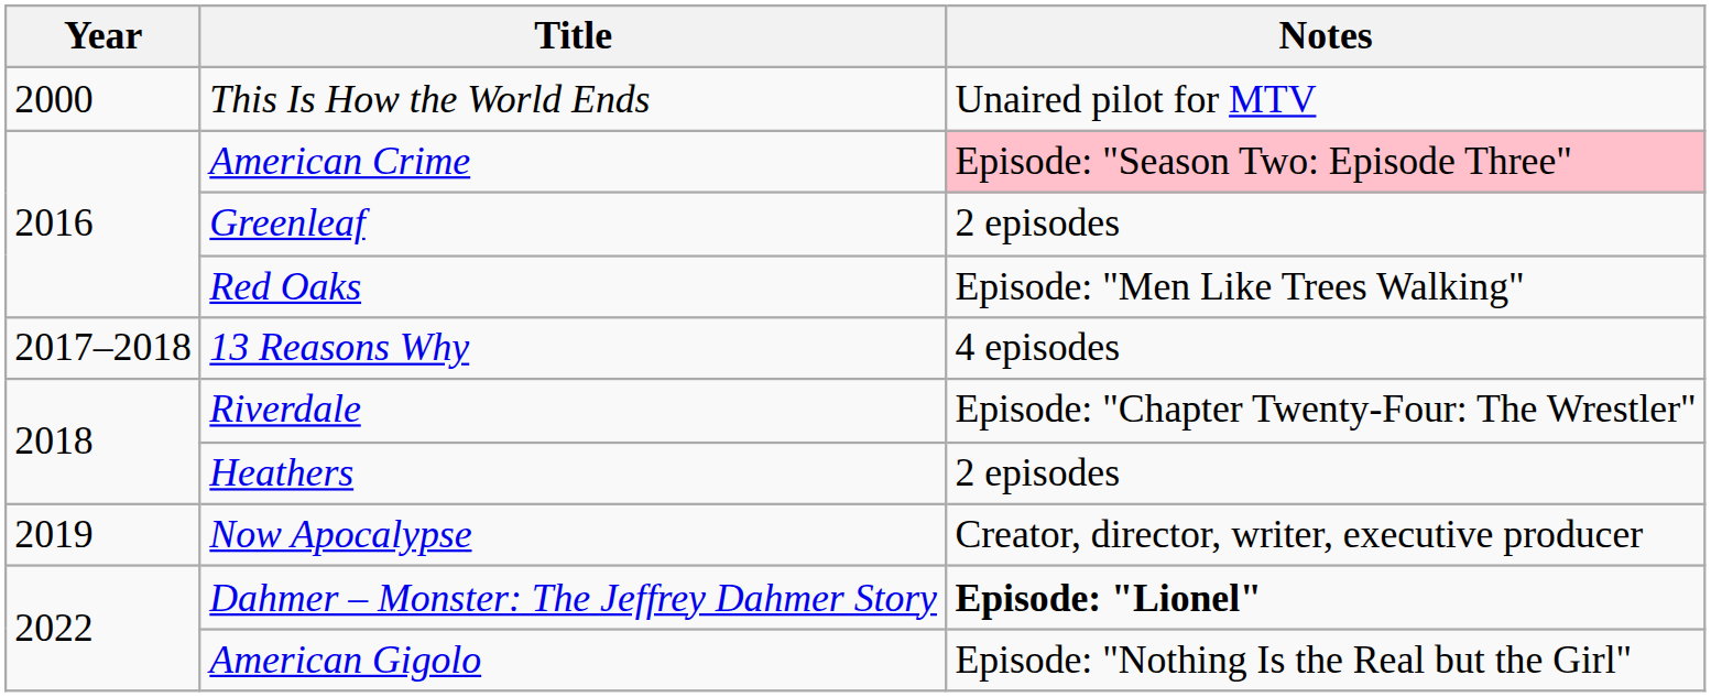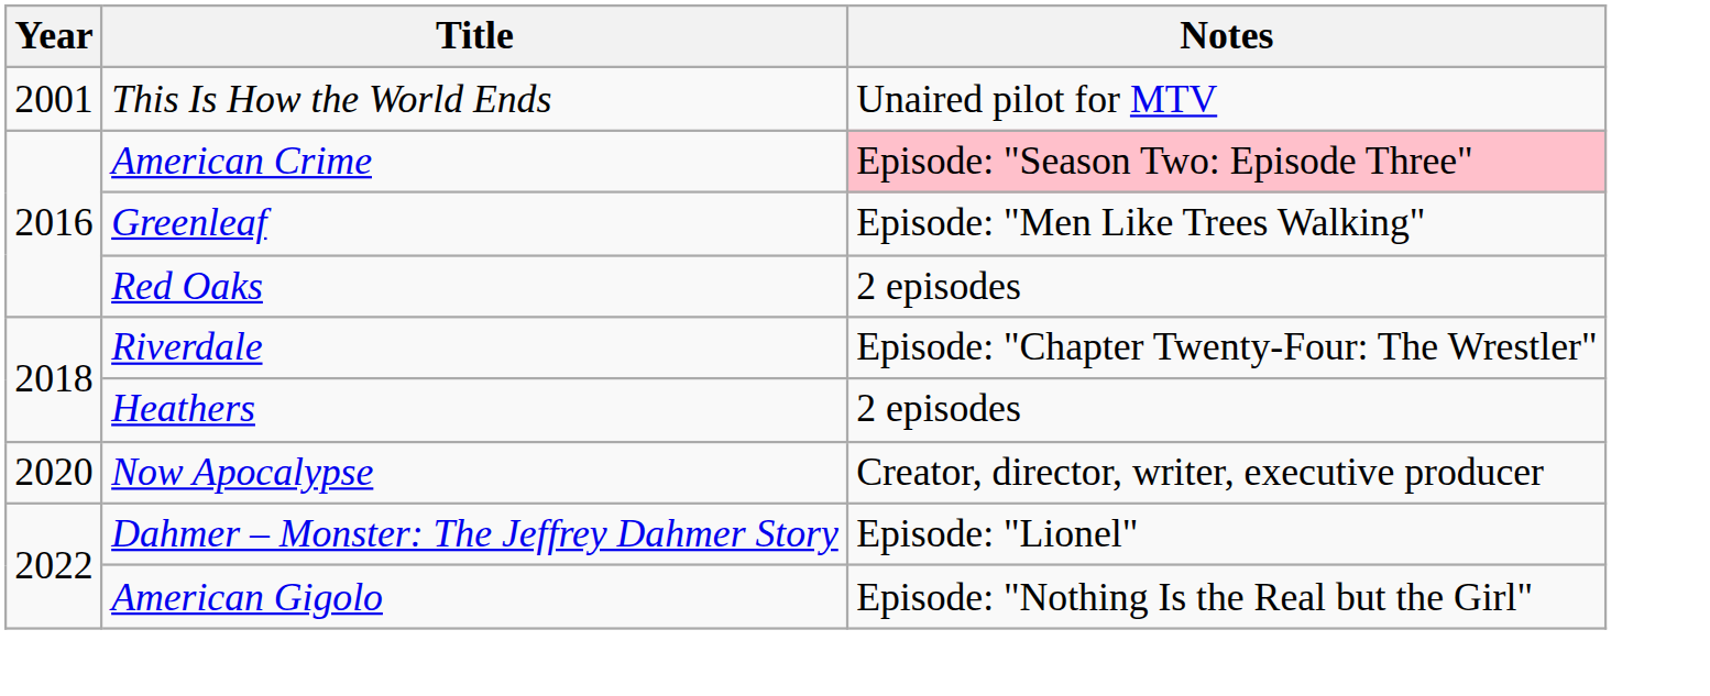This Is How the World Ends | Year: 2000 -> 2001
Greenleaf | Notes: 2 episodes -> Episode: "Men Like Trees Walking"
Red Oaks | Notes: Episode: "Men Like Trees Walking" -> 2 episodes
- row: 2017–2018 | 13 Reasons Why | 4 episodes
Now Apocalypse | Year: 2019 -> 2020
Dahmer – Monster: The Jeffrey Dahmer Story | Notes: bold -> normal
